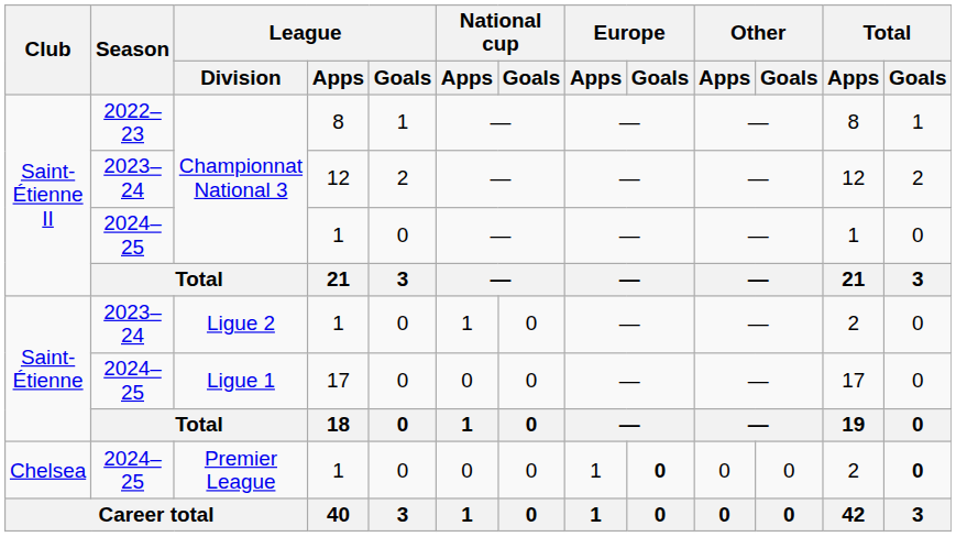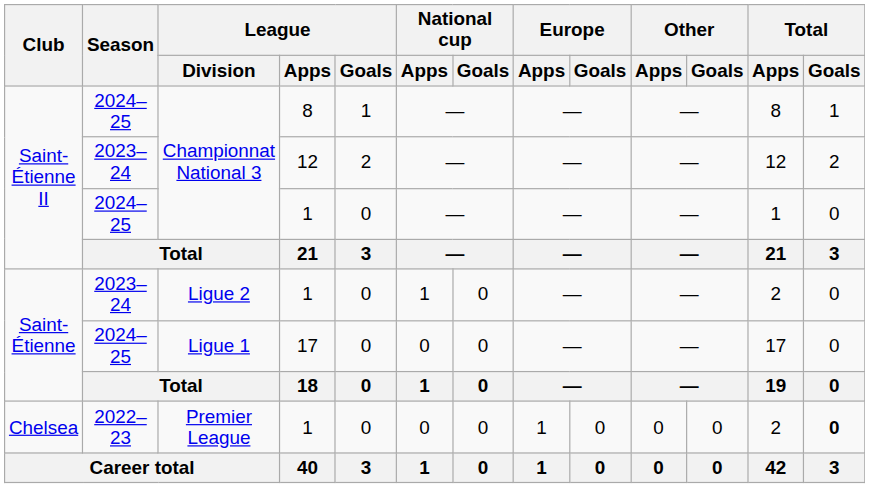Championnat National 3 / 8 | Season: 2022–23 -> 2024–25
Premier League | Season: 2024–25 -> 2022–23
Premier League | Europe / Goals: bold -> normal
